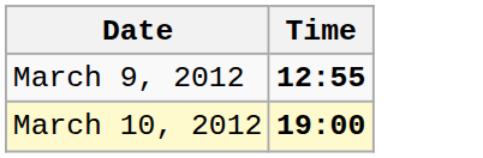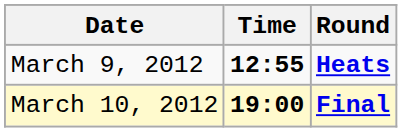+ column: Round | Heats | Final
